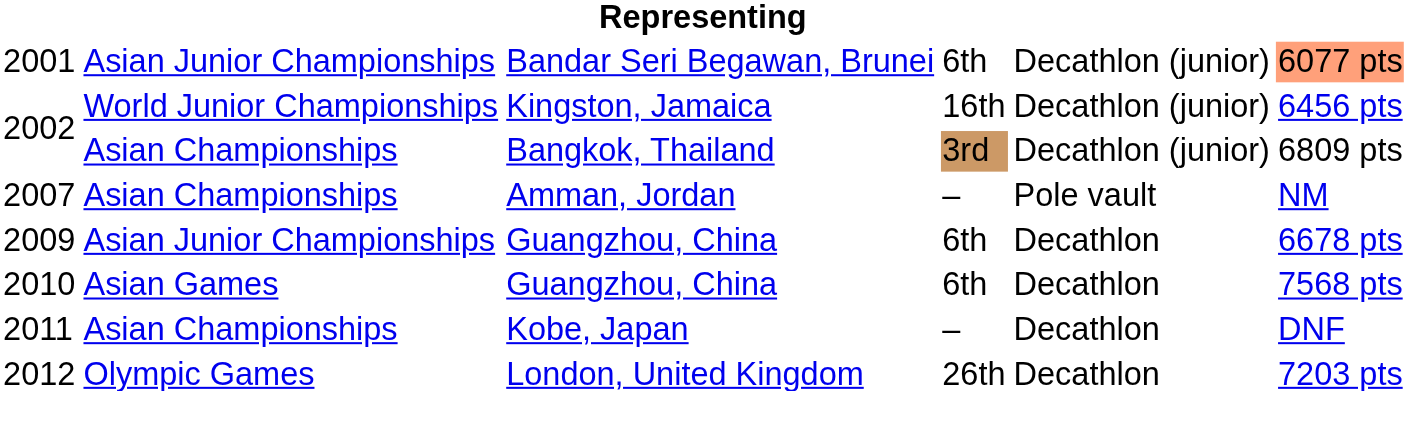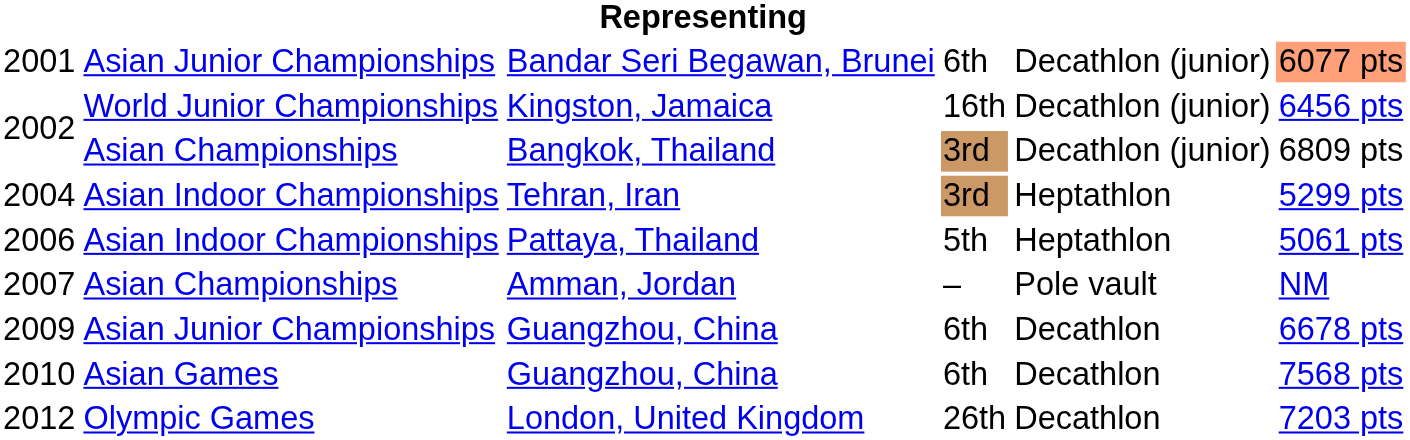+ row: 2004 | Asian Indoor Championships | Tehran, Iran | 3rd | Heptathlon | 5299 pts
+ row: 2006 | Asian Indoor Championships | Pattaya, Thailand | 5th | Heptathlon | 5061 pts
- row: 2011 | Asian Championships | Kobe, Japan | – | Decathlon | DNF
